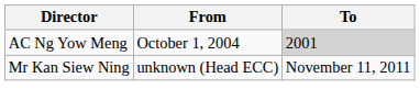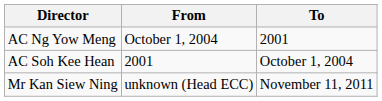AC Ng Yow Meng | To: lightgrey background -> no background
+ row: AC Soh Kee Hean | 2001 | October 1, 2004
